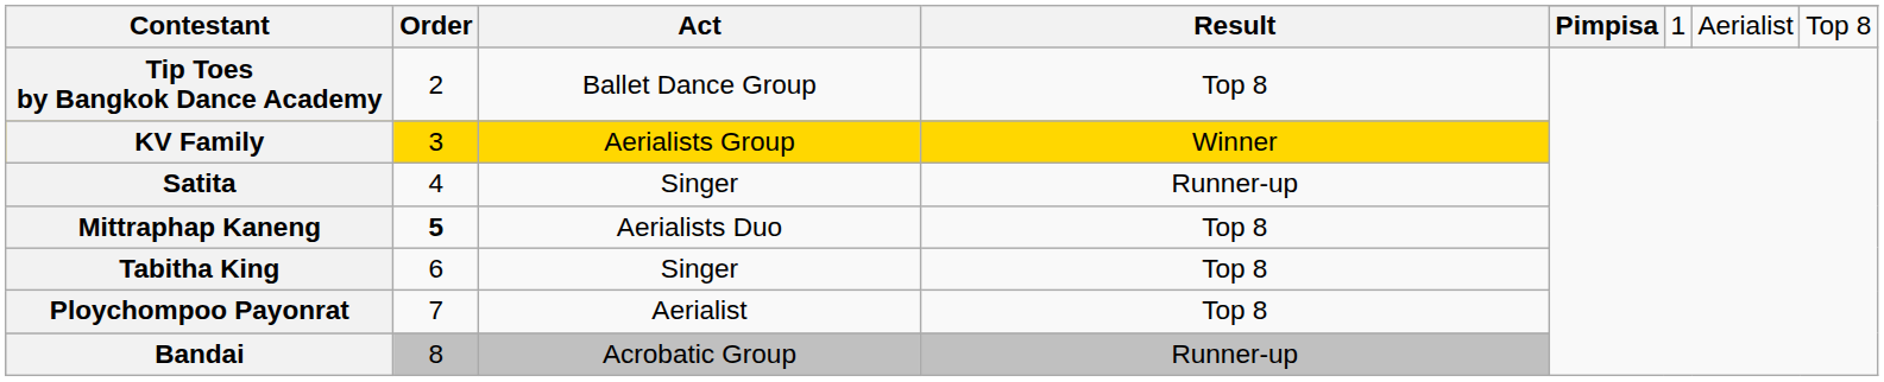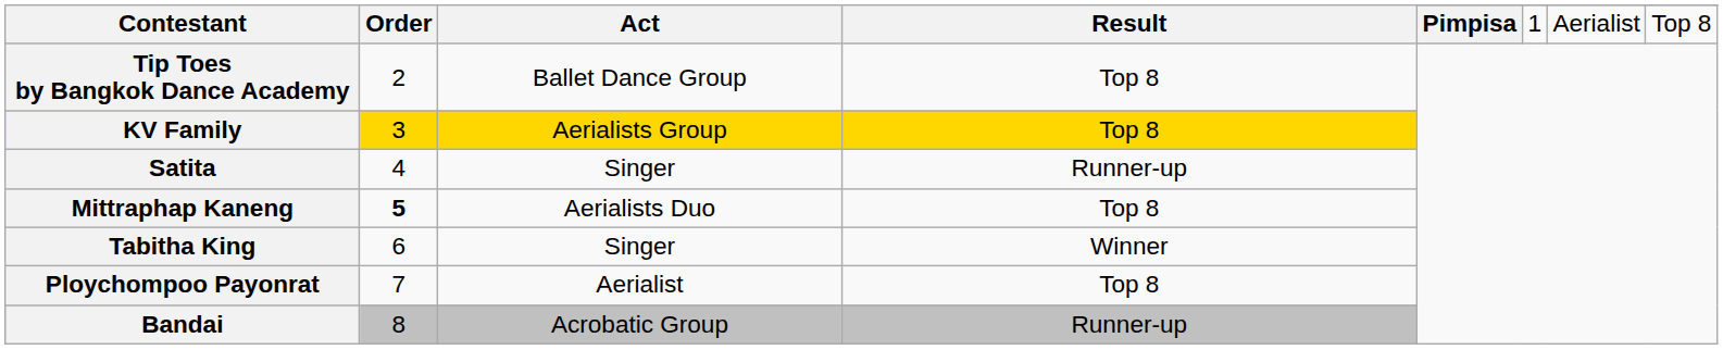KV Family | Result: Winner -> Top 8
Tabitha King | Result: Top 8 -> Winner
